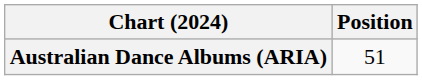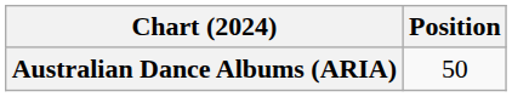Australian Dance Albums (ARIA) | Position: 51 -> 50
